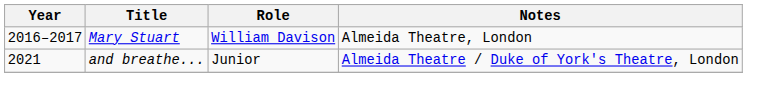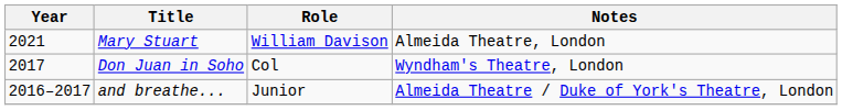Mary Stuart | Year: 2016–2017 -> 2021
+ row: 2017 | Don Juan in Soho | Col | Wyndham's Theatre, London
and breathe... | Year: 2021 -> 2016–2017
